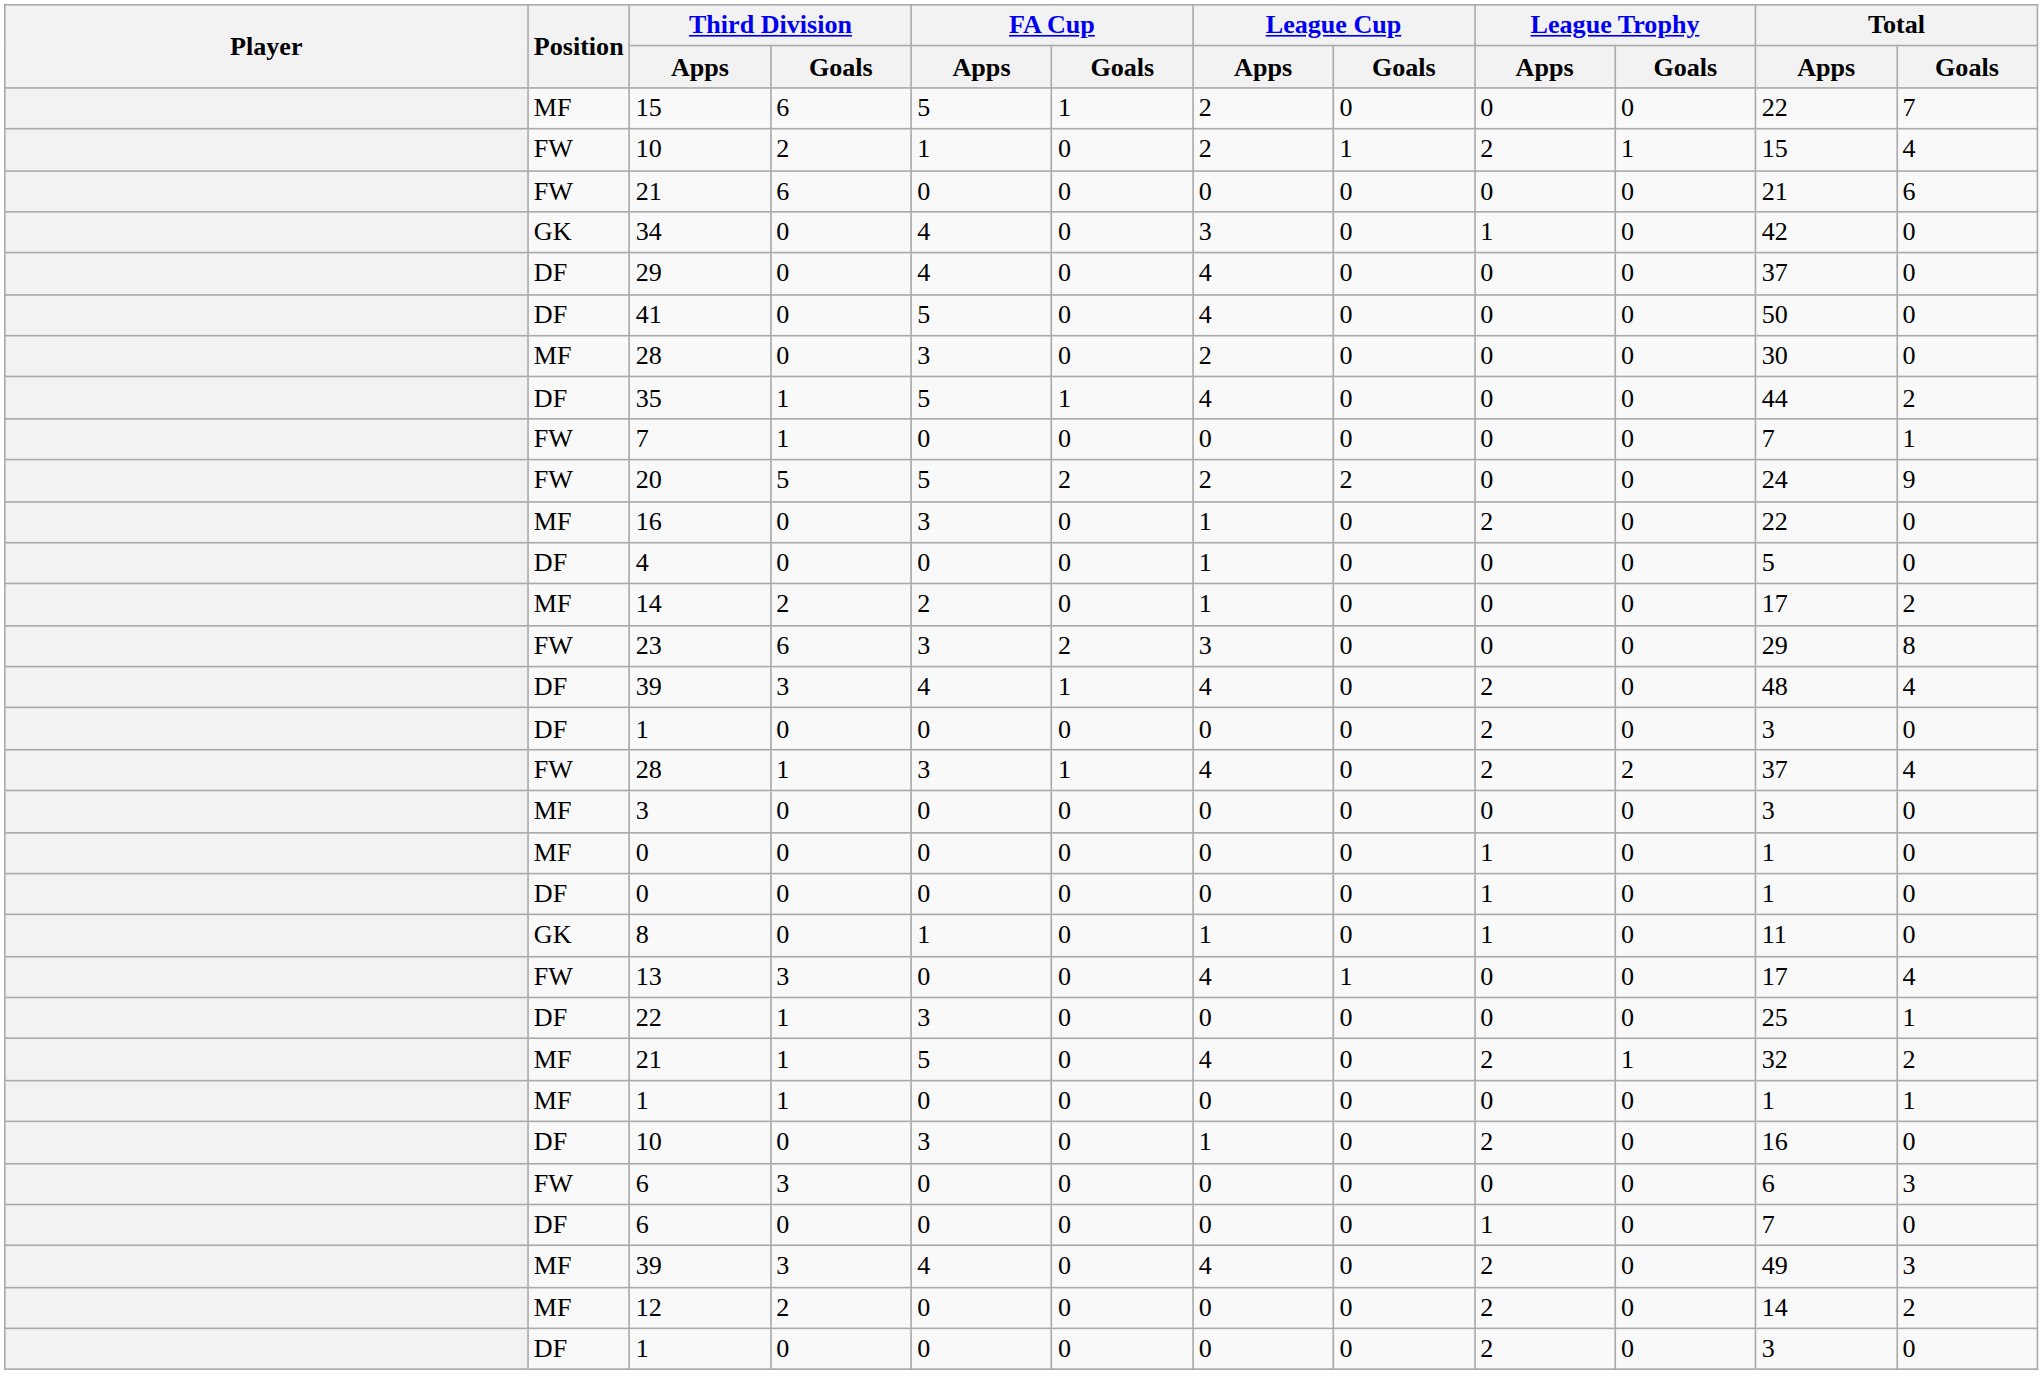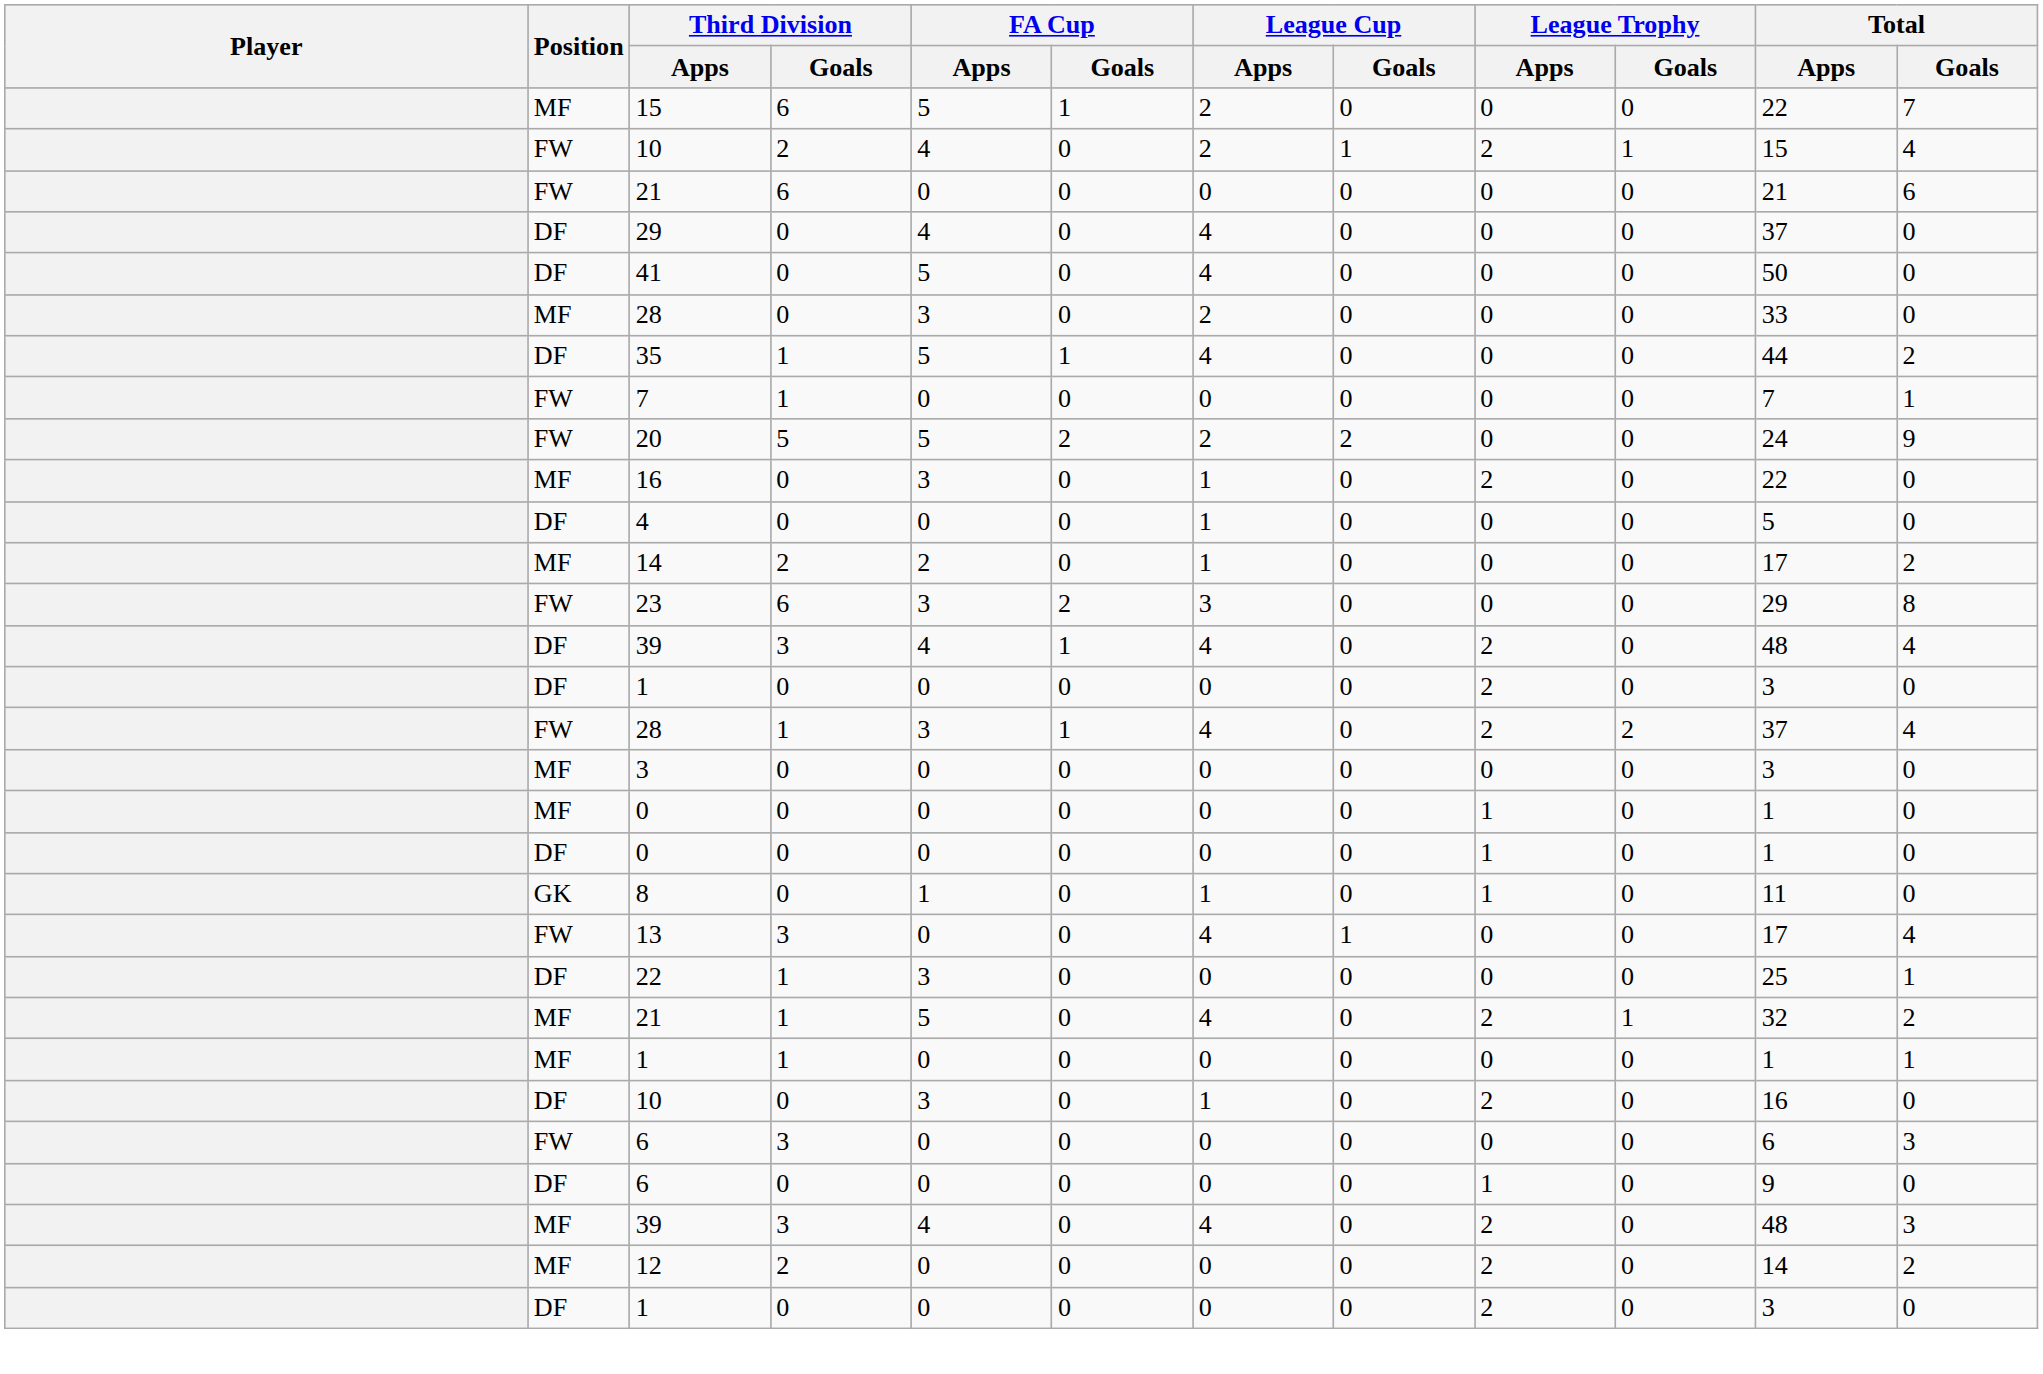FW / 10 | FA Cup / Apps: 1 -> 4
- row: GK | 34 | 0 | 4 | 0 | 3 | 0 | 1 | 0 | 42 | 0
MF / 28 | Total / Apps: 30 -> 33
DF / 6 | Total / Apps: 7 -> 9
MF / 39 | Total / Apps: 49 -> 48
